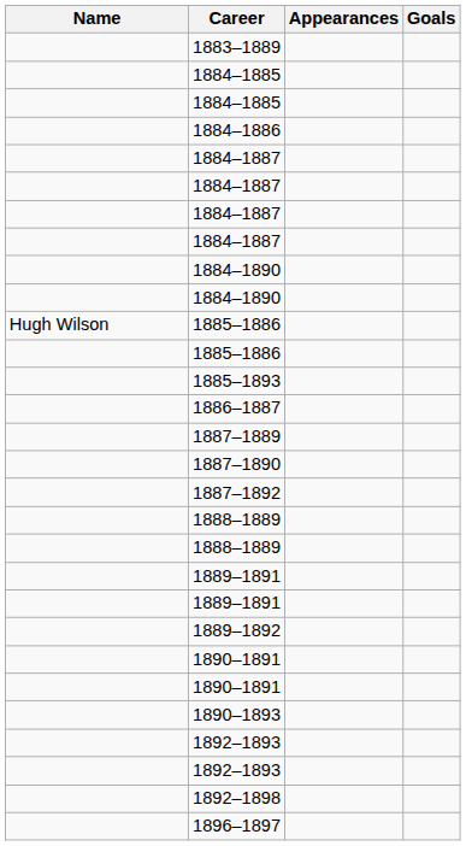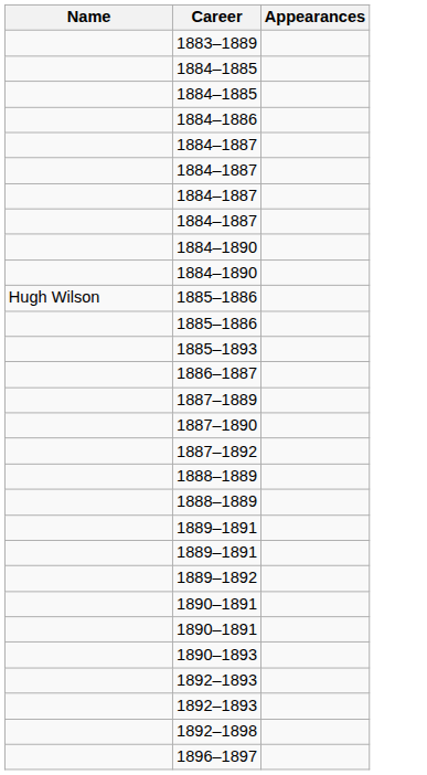- column: Goals
